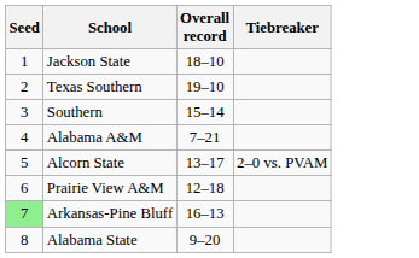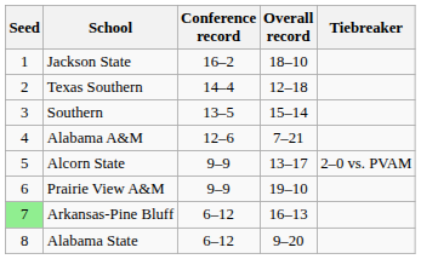+ column: Conference record | 16–2 | 14–4 | 13–5 | 12–6 | 9–9 | 9–9 | 6–12 | 6–12
Texas Southern | Overall record: 19–10 -> 12–18
Prairie View A&M | Overall record: 12–18 -> 19–10
